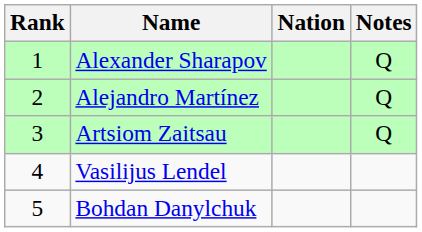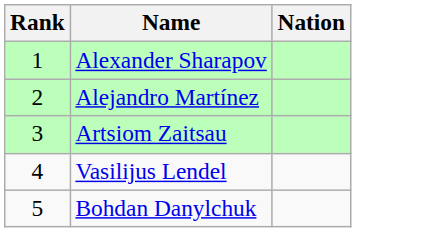- column: Notes | Q | Q | Q
